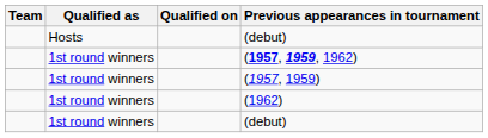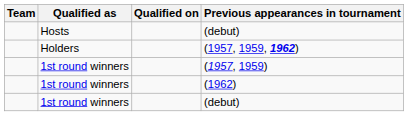+ row: Holders | (1957, 1959, 1962)
- row: 1st round winners | (1957, 1959, 1962)
